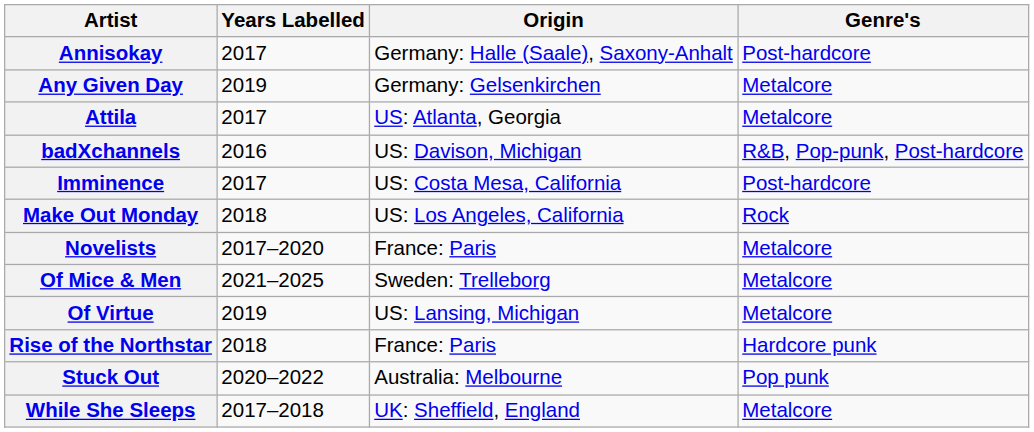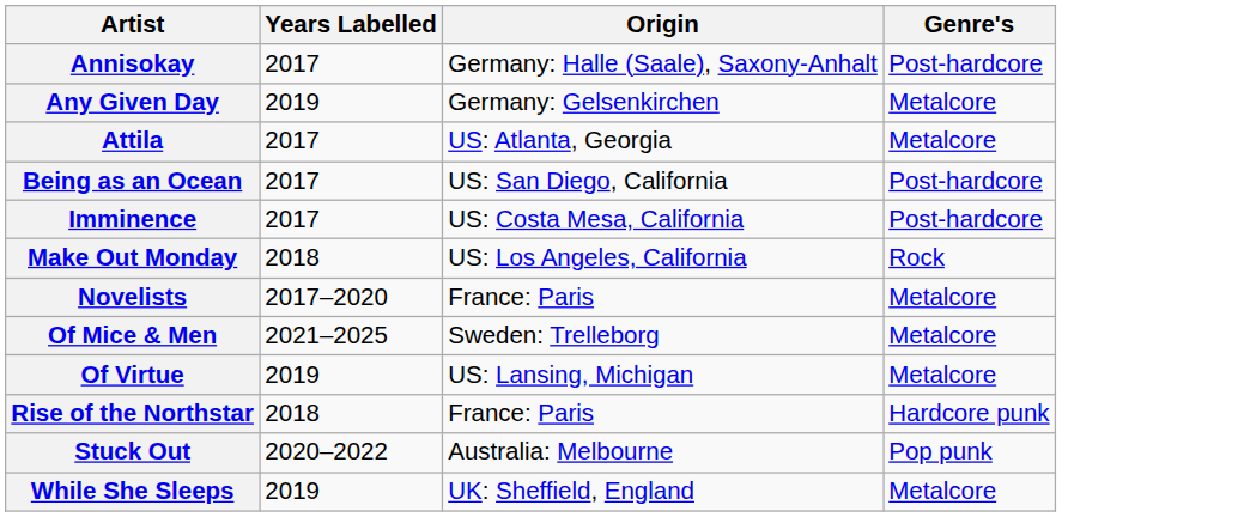- row: badXchannels | 2016 | US: Davison, Michigan | R&B, Pop-punk, Post-hardcore
+ row: Being as an Ocean | 2017 | US: San Diego, California | Post-hardcore
While She Sleeps | Years Labelled: 2017–2018 -> 2019
